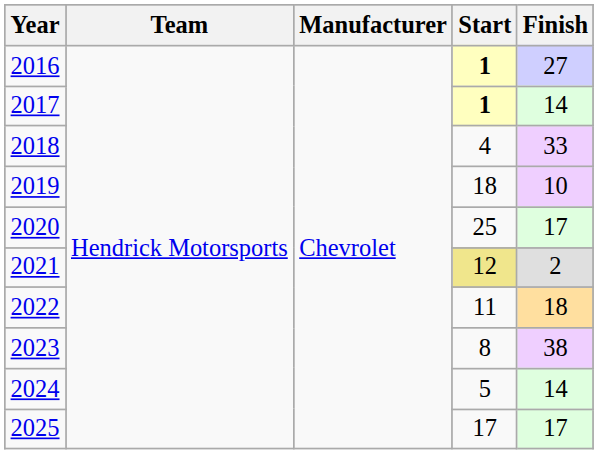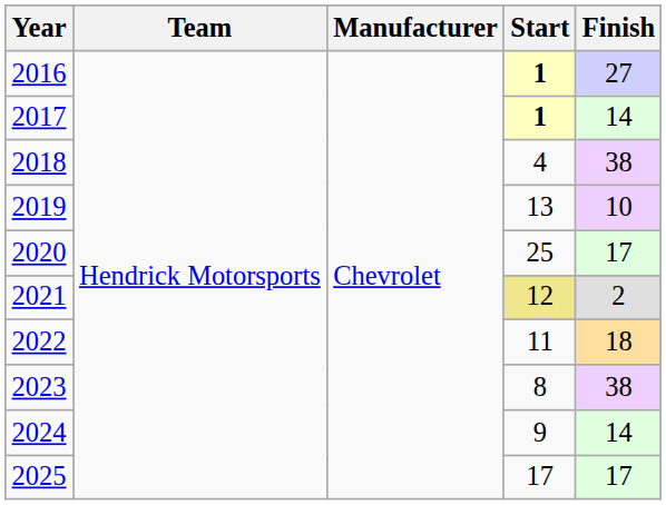2018 | Finish: 33 -> 38
2019 | Start: 18 -> 13
2024 | Start: 5 -> 9
